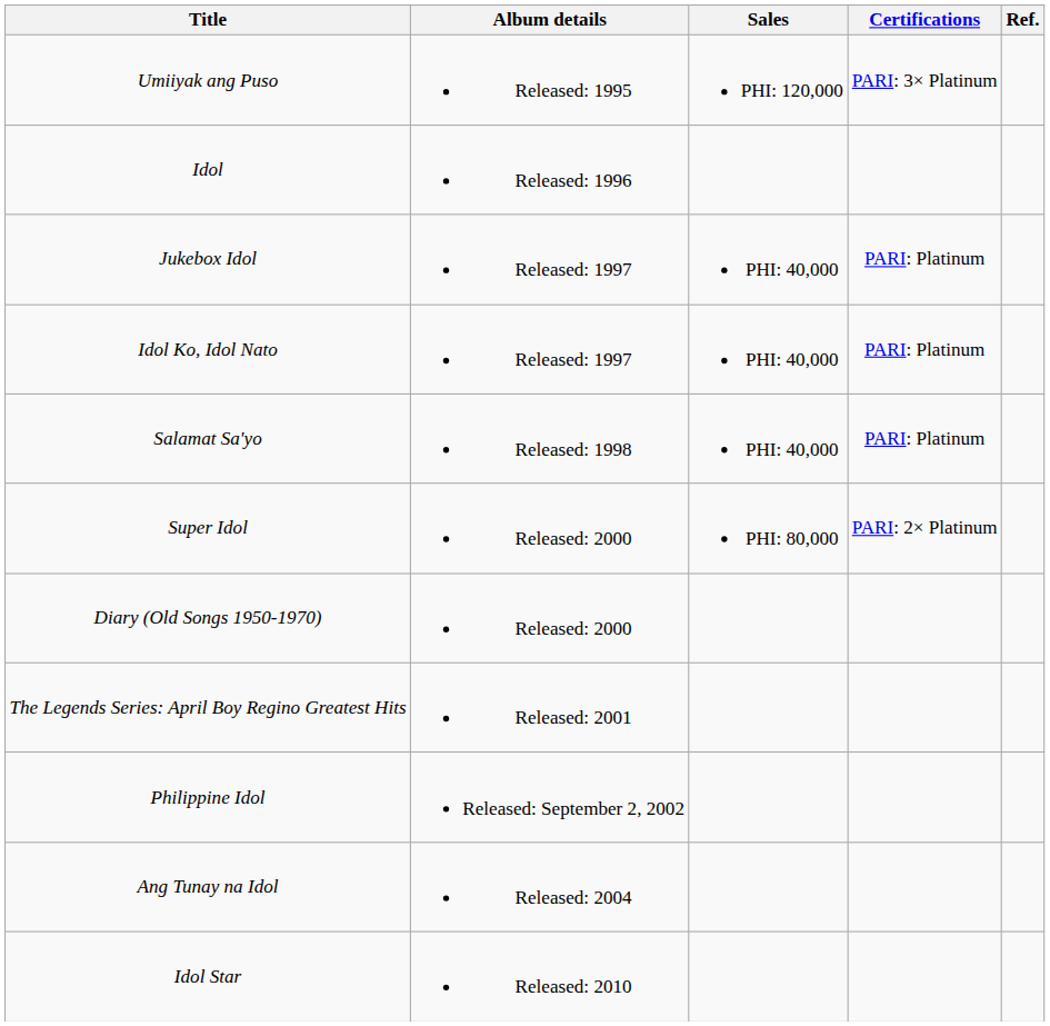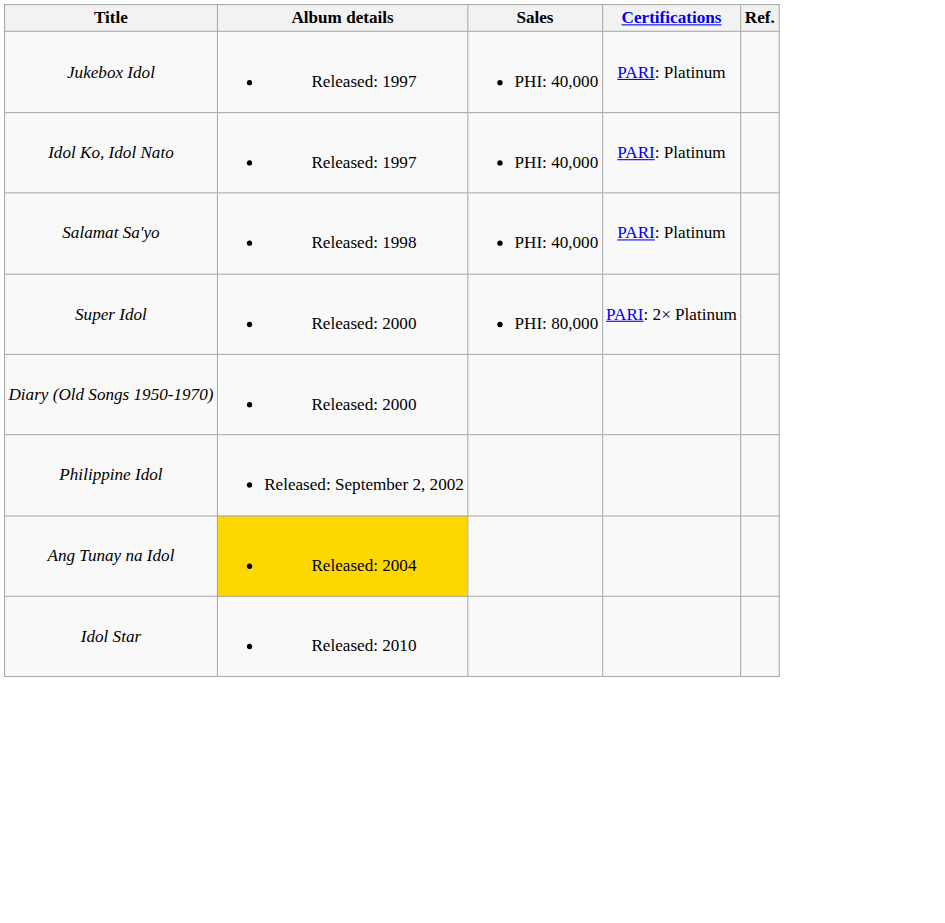- row: Umiiyak ang Puso | Released: 1995 | PHI: 120,000 | PARI: 3× Platinum
- row: Idol | Released: 1996
- row: The Legends Series: April Boy Regino Greatest Hits | Released: 2001
Ang Tunay na Idol | Album details: no background -> gold background
